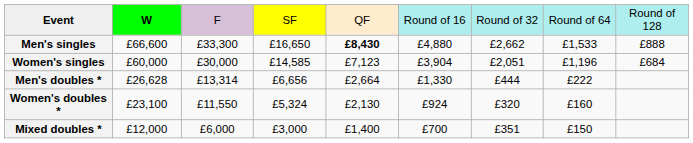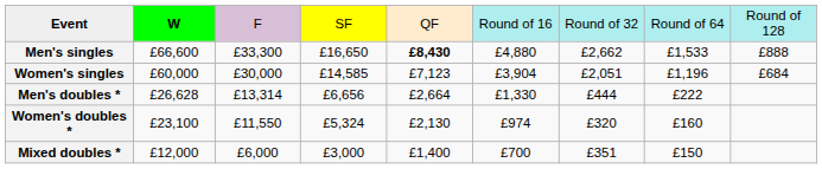Women's doubles * | column 6: £924 -> £974
